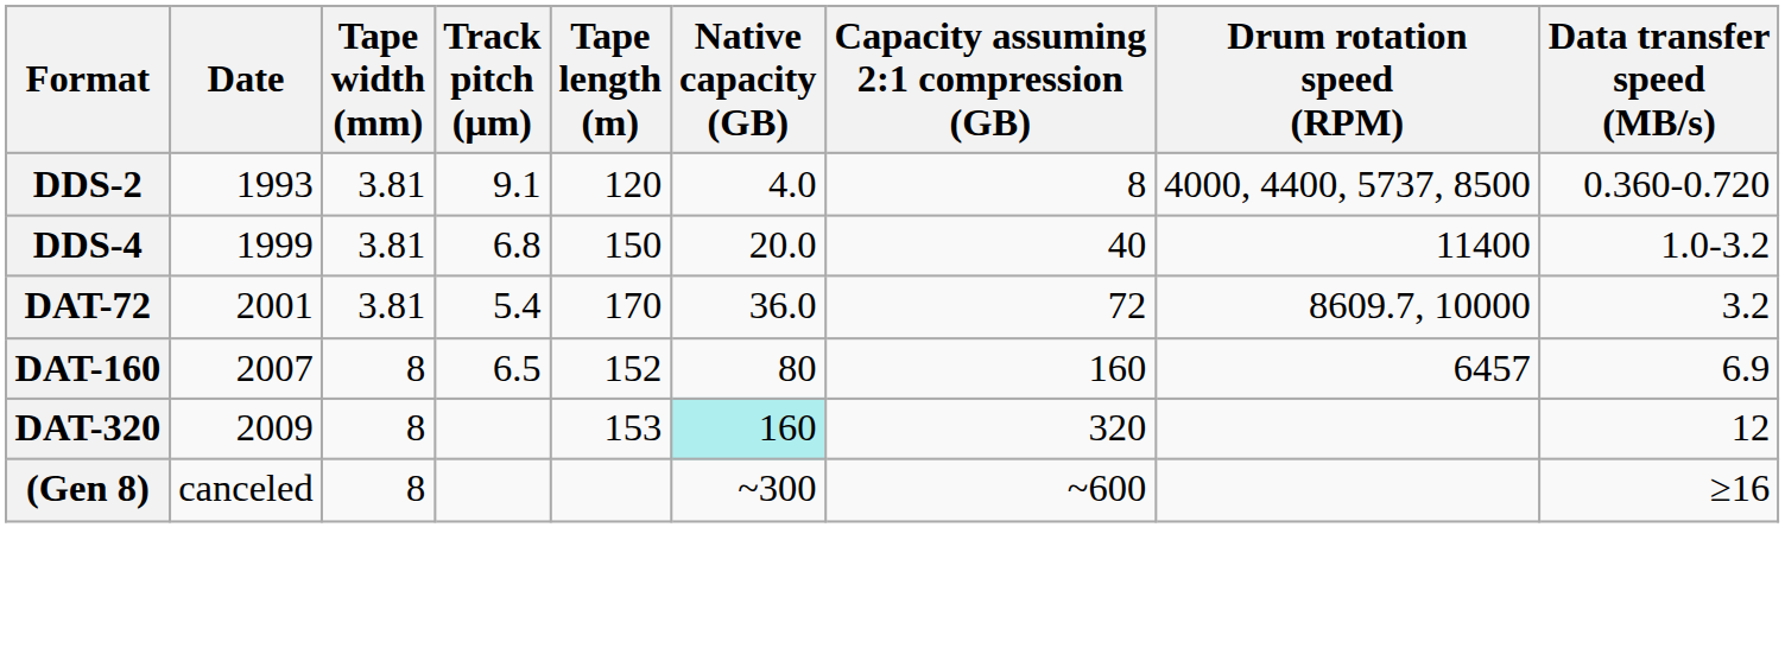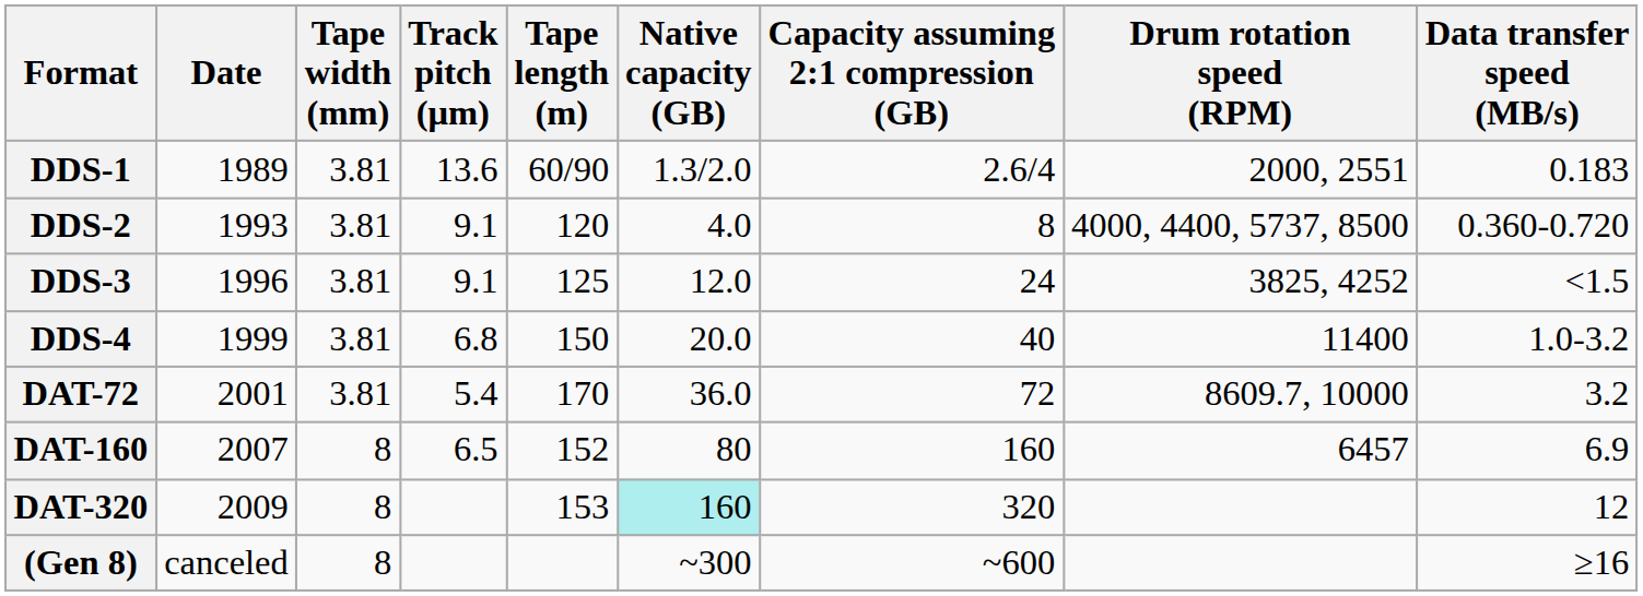+ row: DDS-1 | 1989 | 3.81 | 13.6 | 60/90 | 1.3/2.0 | 2.6/4 | 2000, 2551 | 0.183
+ row: DDS-3 | 1996 | 3.81 | 9.1 | 125 | 12.0 | 24 | 3825, 4252 | <1.5
